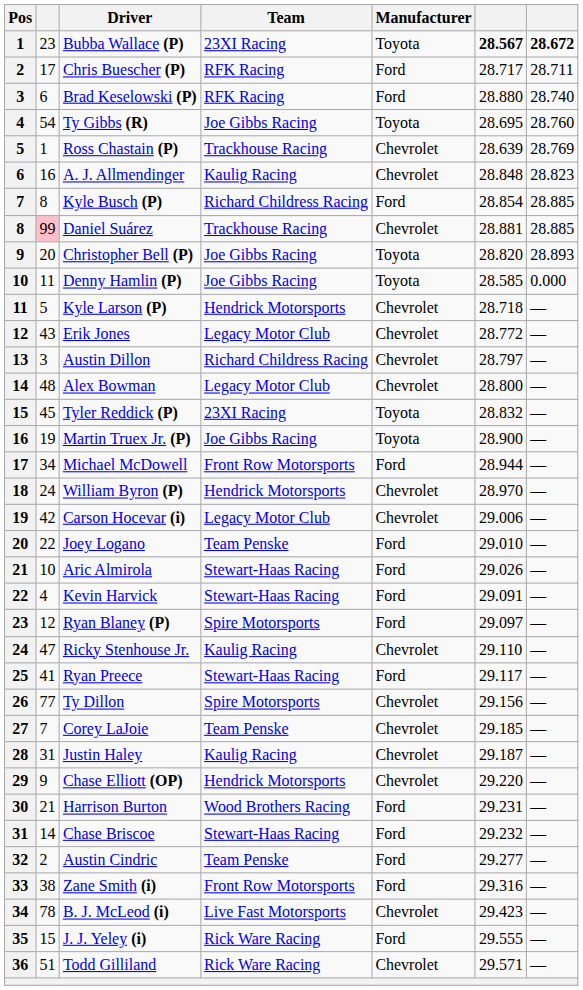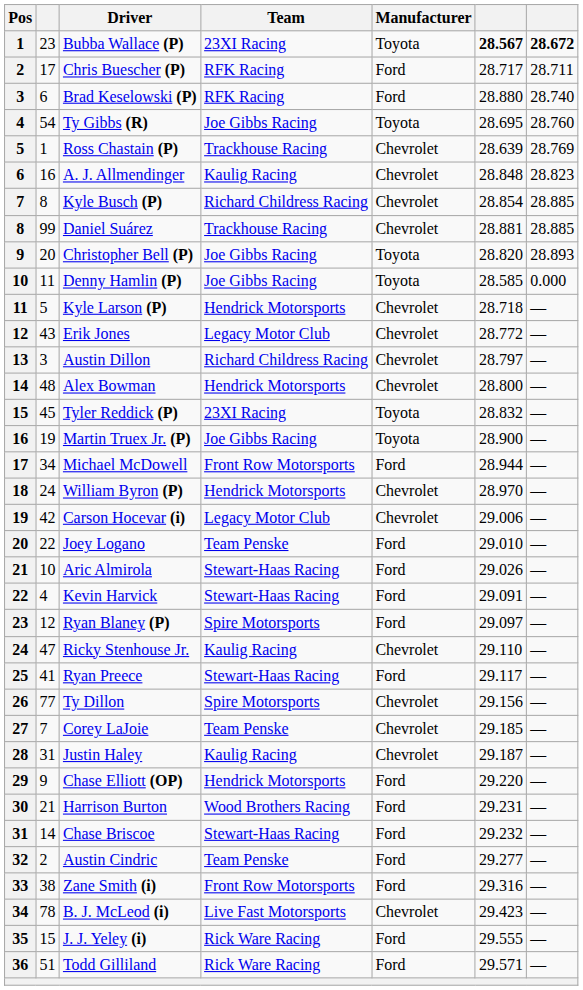Kyle Busch (P) | Manufacturer: Ford -> Chevrolet
Daniel Suárez | column 2: pink background -> no background
Alex Bowman | Team: Legacy Motor Club -> Hendrick Motorsports
Chase Elliott (OP) | Manufacturer: Chevrolet -> Ford
Todd Gilliland | Manufacturer: Chevrolet -> Ford
